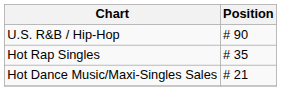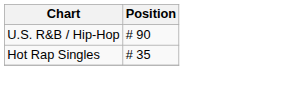- row: Hot Dance Music/Maxi-Singles Sales | # 21
